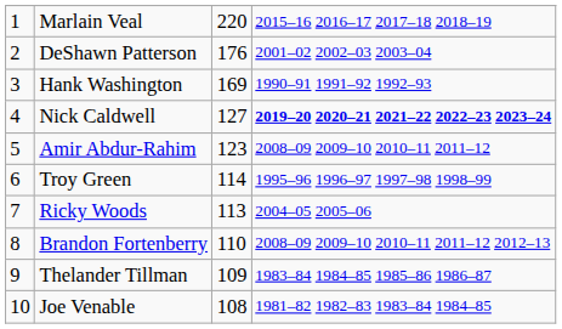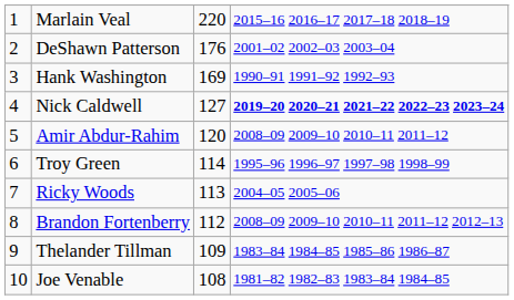Amir Abdur-Rahim | column 3: 123 -> 120
Brandon Fortenberry | column 3: 110 -> 112
